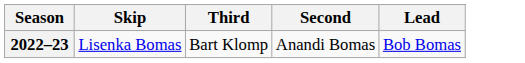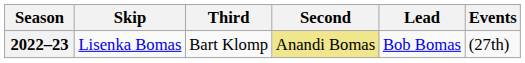+ column: Events | (27th)
2022–23 | Second: no background -> khaki background
